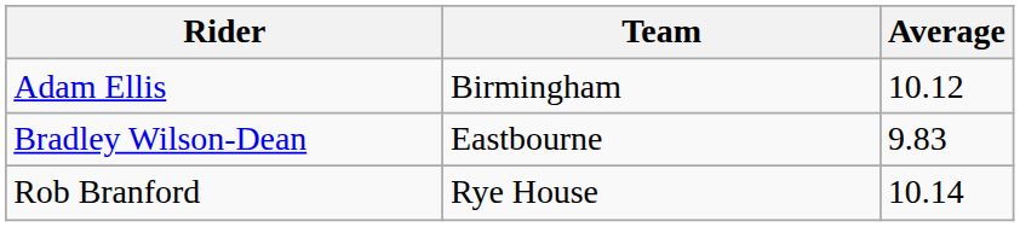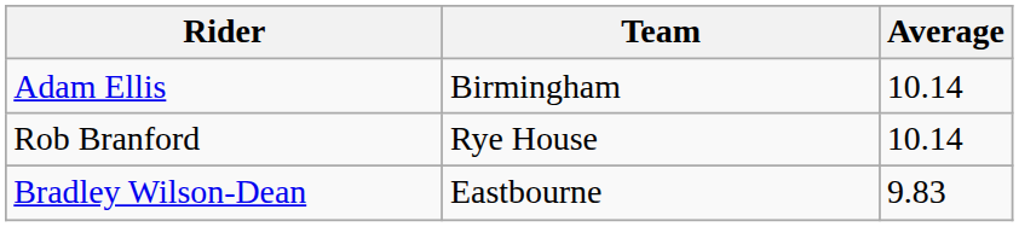Adam Ellis | Average: 10.12 -> 10.14
rows swapped: Rob Branford <-> Bradley Wilson-Dean
